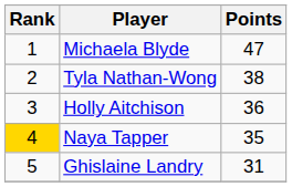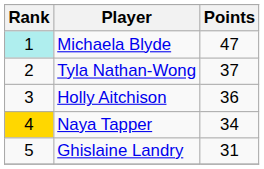Michaela Blyde | Rank: no background -> paleturquoise background
Tyla Nathan-Wong | Points: 38 -> 37
Naya Tapper | Points: 35 -> 34
